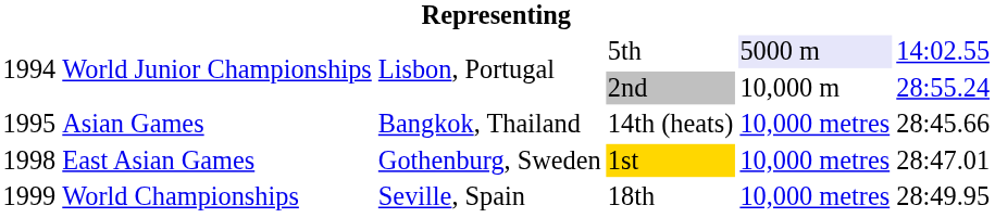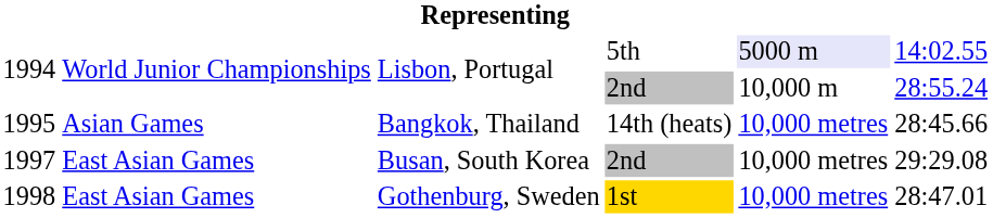+ row: 1997 | East Asian Games | Busan, South Korea | 2nd | 10,000 metres | 29:29.08
- row: 1999 | World Championships | Seville, Spain | 18th | 10,000 metres | 28:49.95
